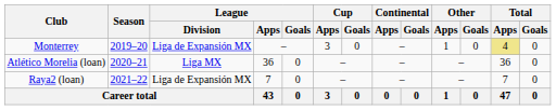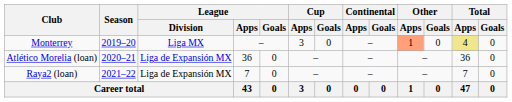Monterrey | League / Division: Liga de Expansión MX -> Liga MX
Monterrey | Other / Apps: no background -> lightsalmon background
Atlético Morelia (loan) | League / Division: Liga MX -> Liga de Expansión MX
